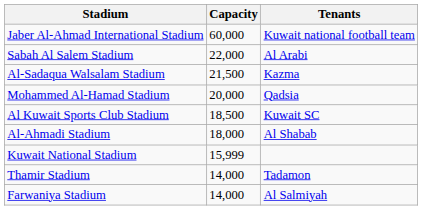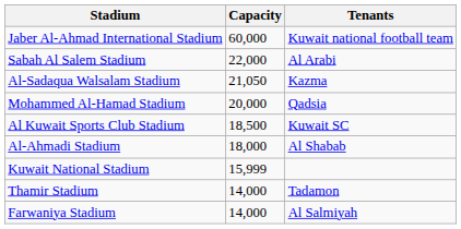Al-Sadaqua Walsalam Stadium | Capacity: 21,500 -> 21,050
